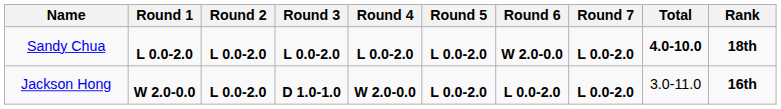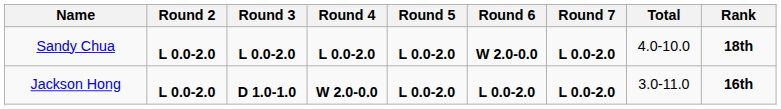- column: Round 1 | L 0.0-2.0 | W 2.0-0.0
Sandy Chua | Total: bold -> normal
